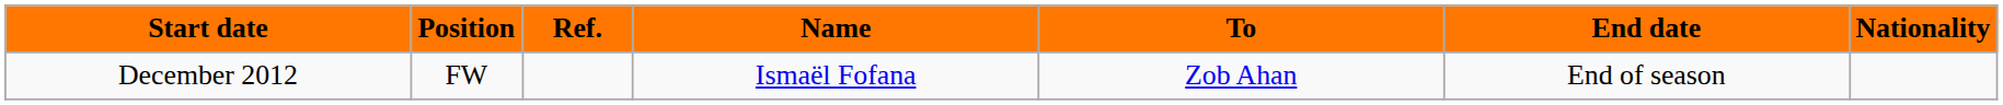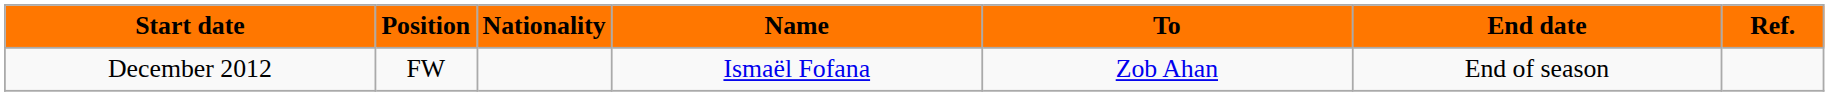columns swapped: Nationality <-> Ref.
